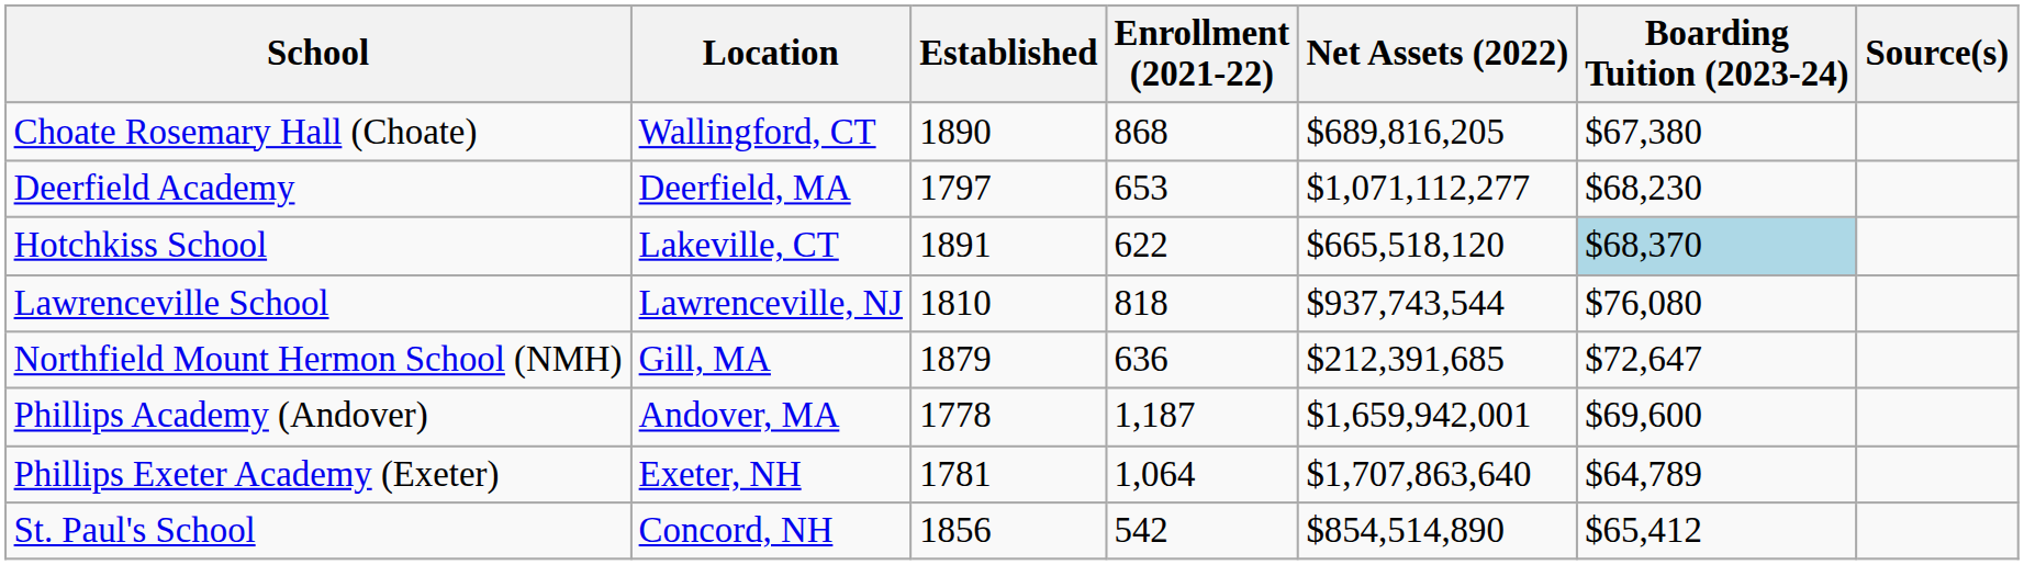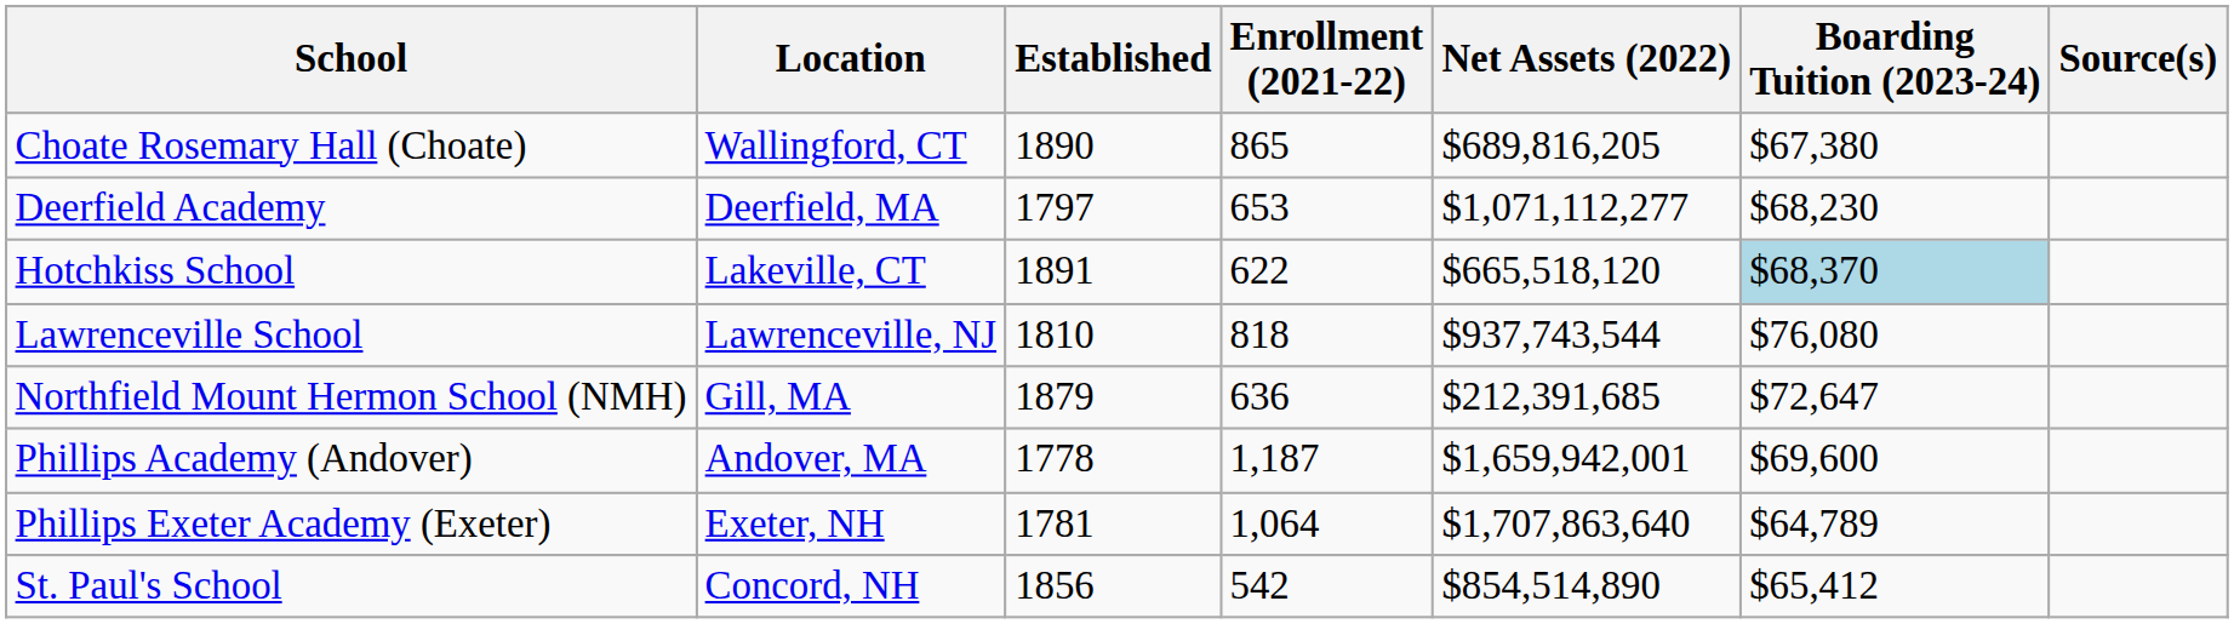Choate Rosemary Hall (Choate) | Enrollment (2021-22): 868 -> 865
